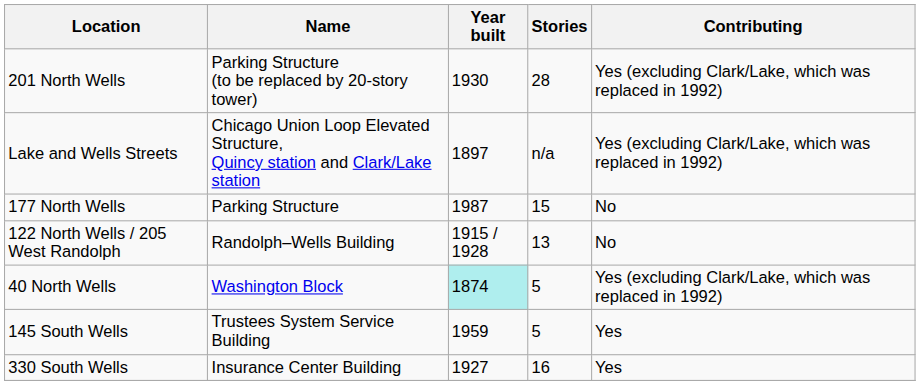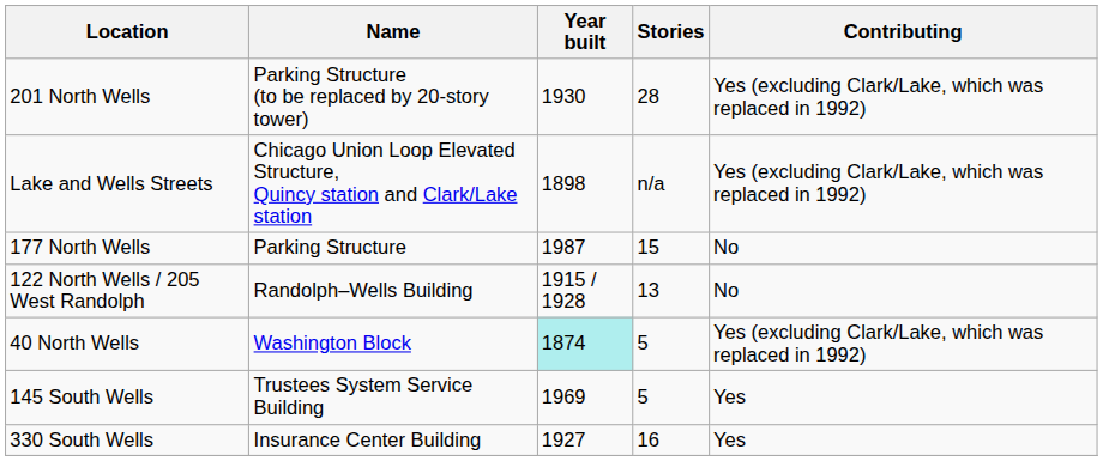Lake and Wells Streets | Year built: 1897 -> 1898
145 South Wells | Year built: 1959 -> 1969
